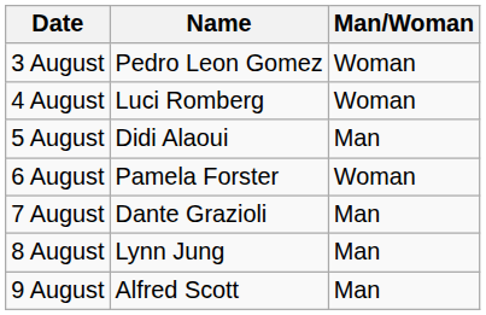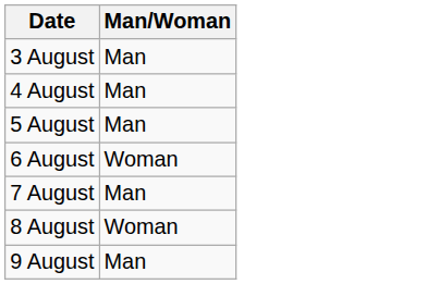- column: Name | Pedro Leon Gomez | Luci Romberg | Didi Alaoui | Pamela Forster | Dante Grazioli | Lynn Jung | Alfred Scott
3 August | Man/Woman: Woman -> Man
4 August | Man/Woman: Woman -> Man
8 August | Man/Woman: Man -> Woman
